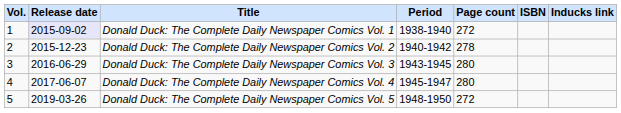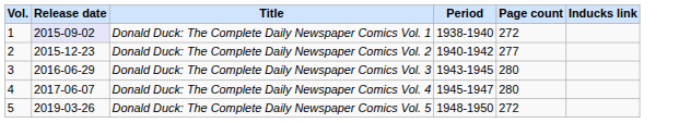- column: ISBN
Donald Duck: The Complete Daily Newspaper Comics Vol. 2 | Page count: 278 -> 277
